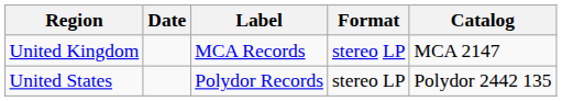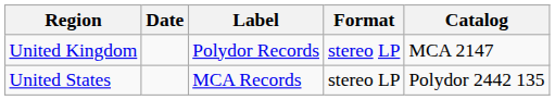United Kingdom | Label: MCA Records -> Polydor Records
United States | Label: Polydor Records -> MCA Records
